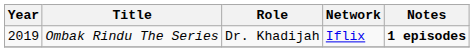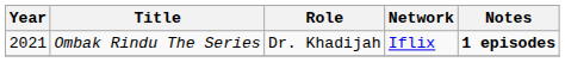Ombak Rindu The Series | Year: 2019 -> 2021
